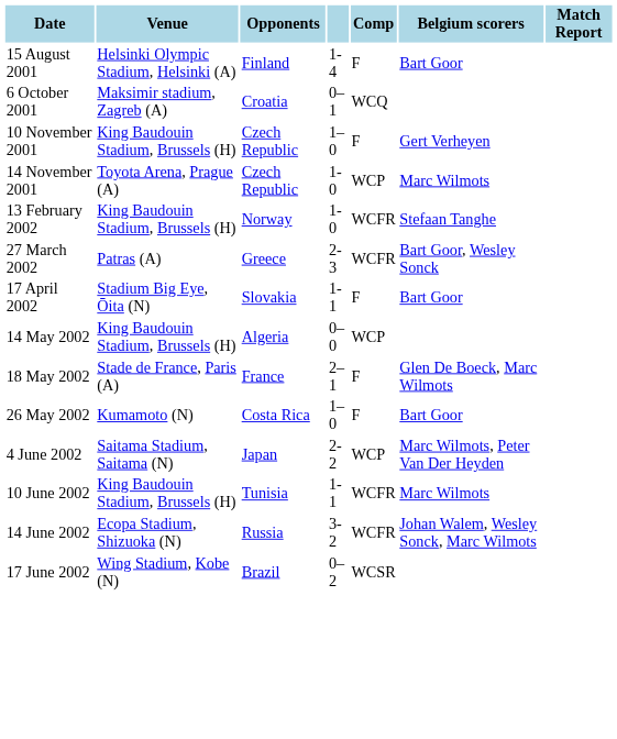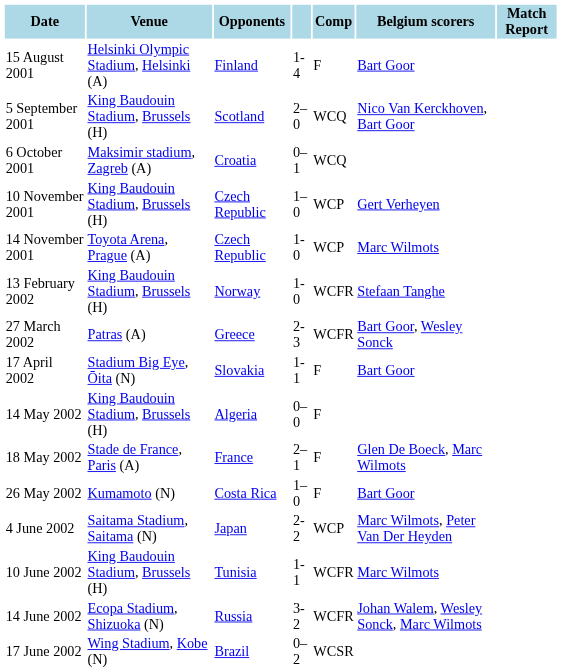+ row: 5 September 2001 | King Baudouin Stadium, Brussels (H) | Scotland | 2–0 | WCQ | Nico Van Kerckhoven, Bart Goor
10 November 2001 | Comp: F -> WCP
14 May 2002 | Comp: WCP -> F
